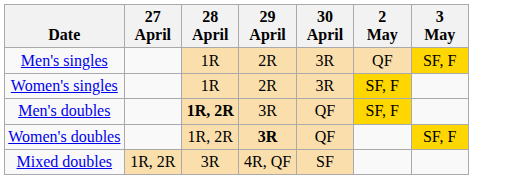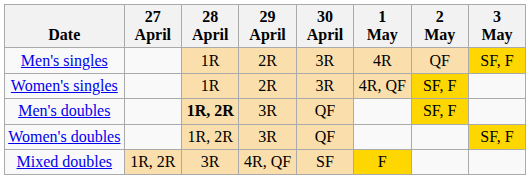+ column: 1 May | 4R | 4R, QF | F
Women's doubles | 29 April: bold -> normal
